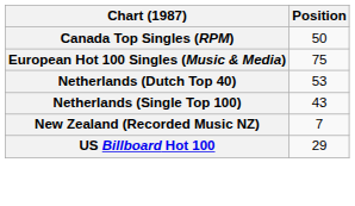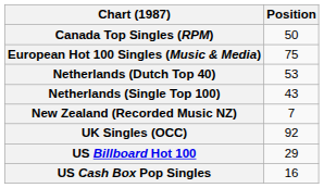+ row: UK Singles (OCC) | 92
+ row: US Cash Box Pop Singles | 16
